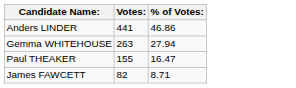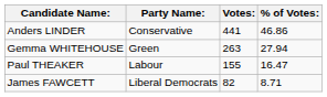+ column: Party Name: | Conservative | Green | Labour | Liberal Democrats
